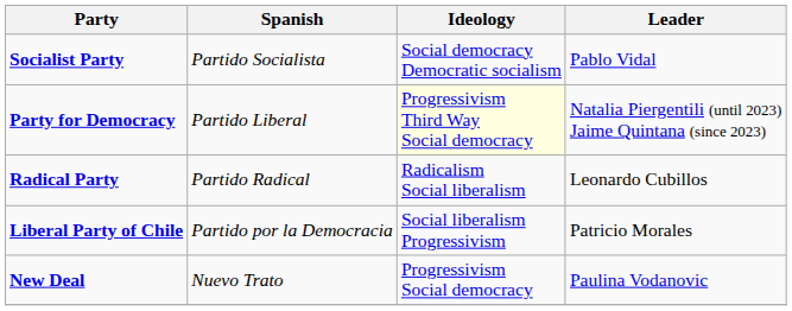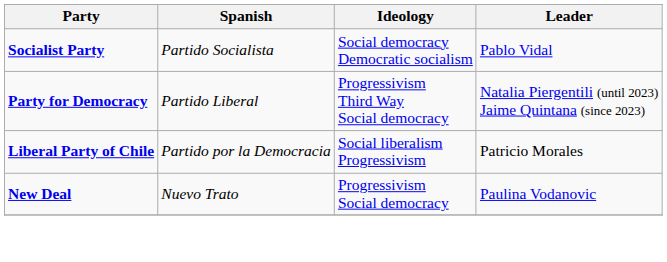Party for Democracy | Ideology: lightyellow background -> no background
- row: Radical Party | Partido Radical | Radicalism Social liberalism | Leonardo Cubillos
